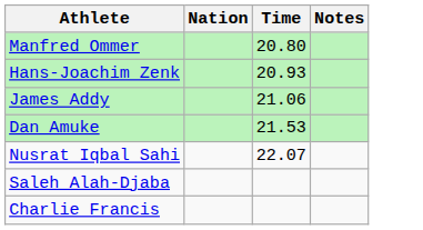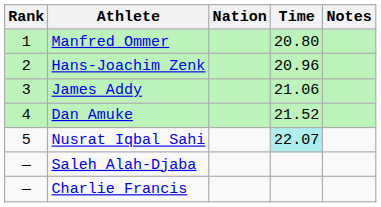+ column: Rank | 1 | 2 | 3 | 4 | 5 | — | —
Hans-Joachim Zenk | Time: 20.93 -> 20.96
Dan Amuke | Time: 21.53 -> 21.52
Nusrat Iqbal Sahi | Time: no background -> paleturquoise background
